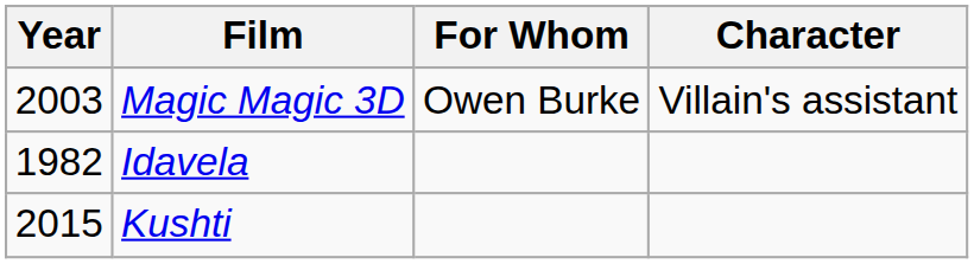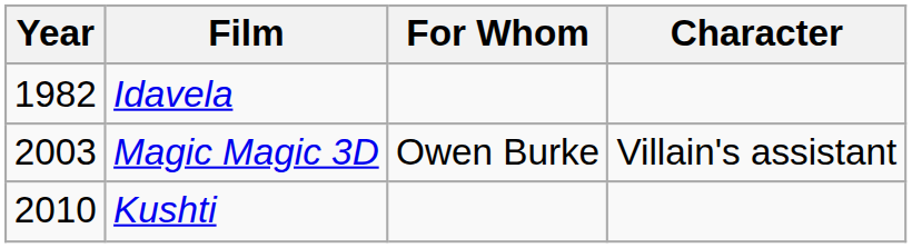rows swapped: Idavela <-> Magic Magic 3D
Kushti | Year: 2015 -> 2010
